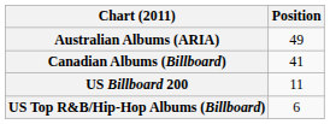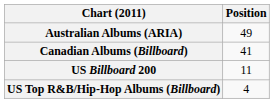US Top R&B/Hip-Hop Albums (Billboard) | Position: 6 -> 4
